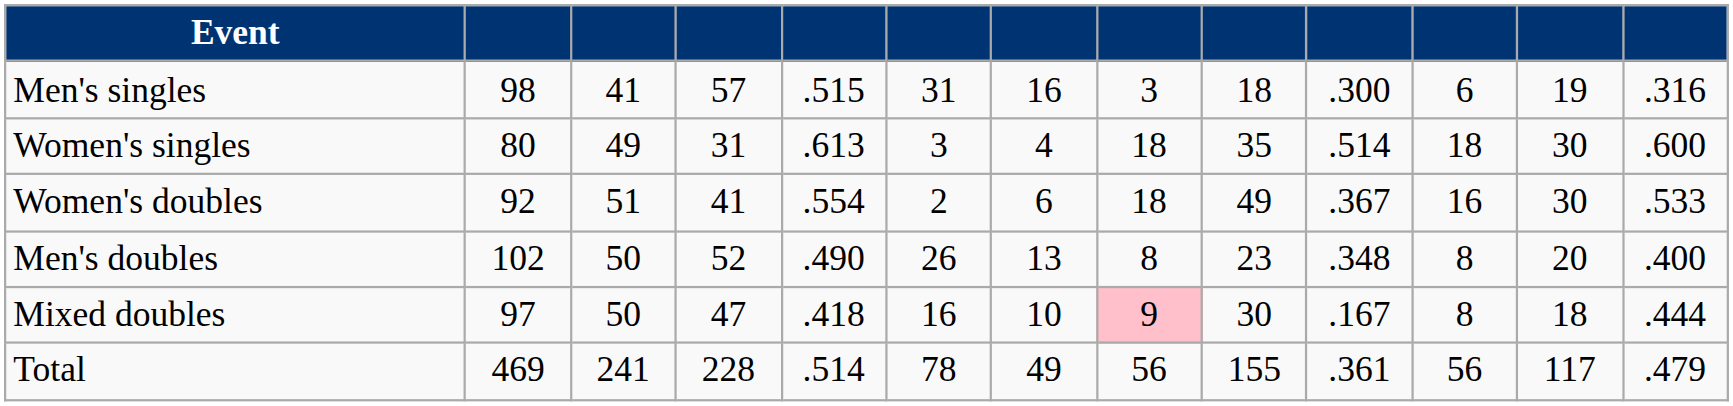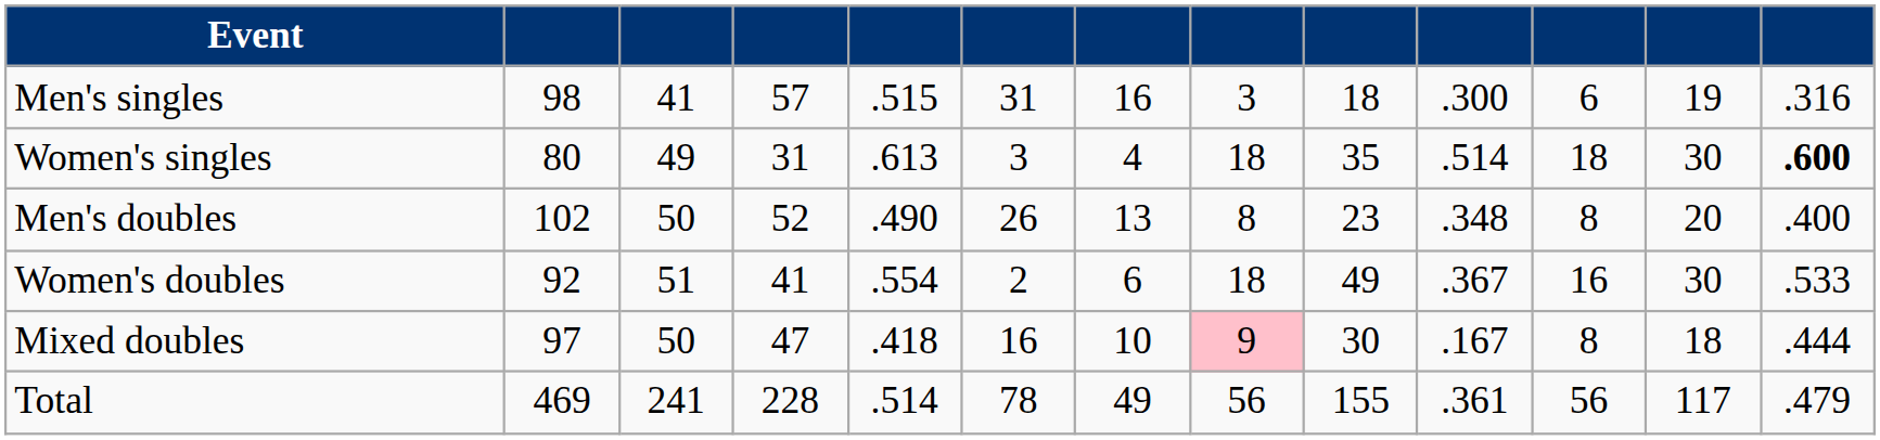Women's singles | column 13: normal -> bold
rows swapped: Men's doubles <-> Women's doubles
